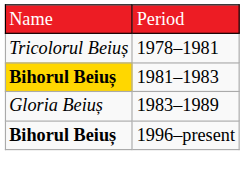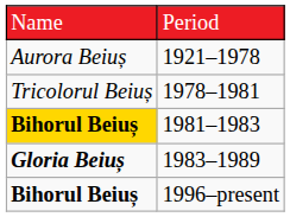+ row: Aurora Beiuș | 1921–1978
1983–1989 | column 1: normal -> bold
